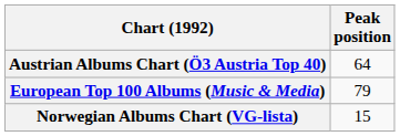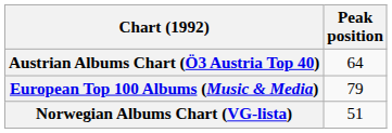Norwegian Albums Chart (VG-lista) | Peak position: 15 -> 51
